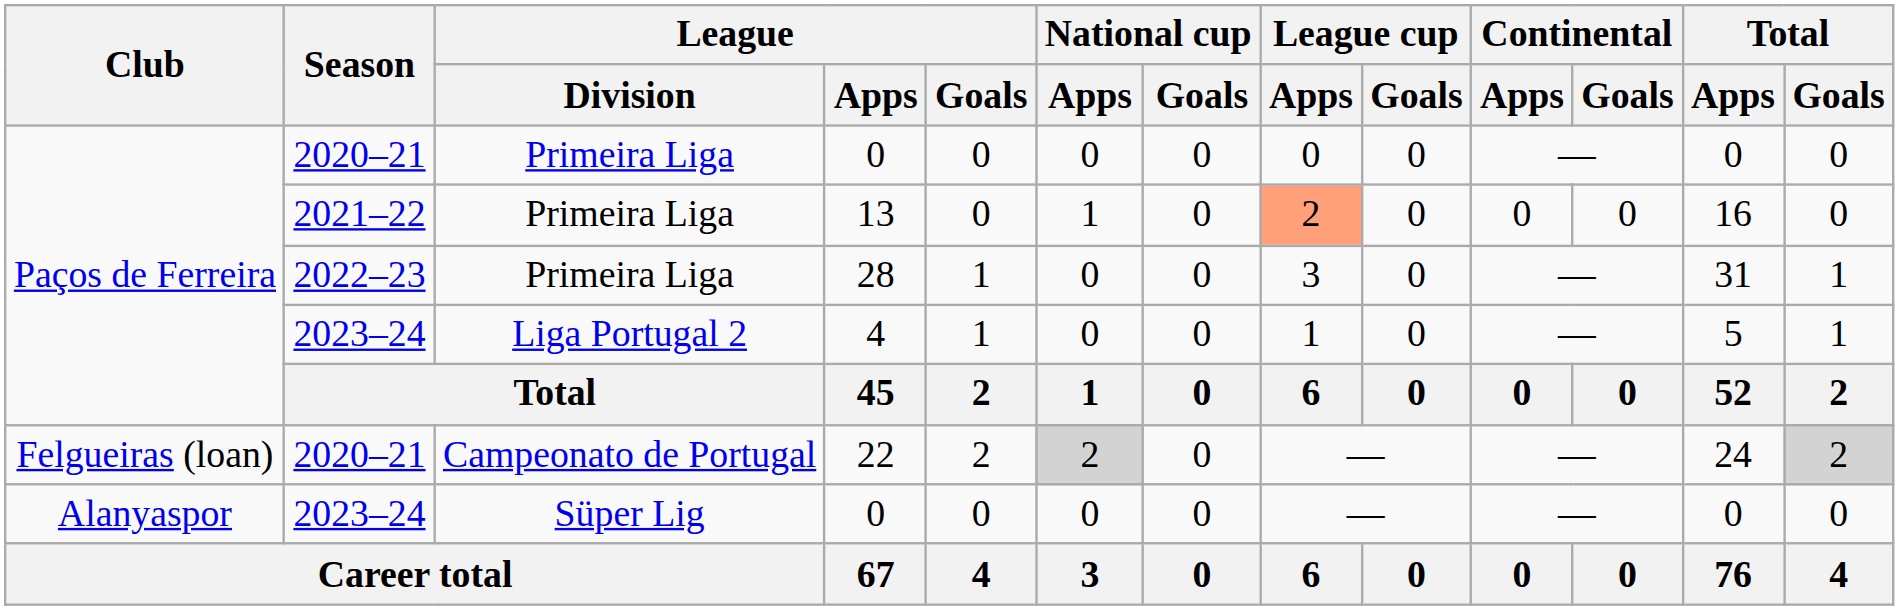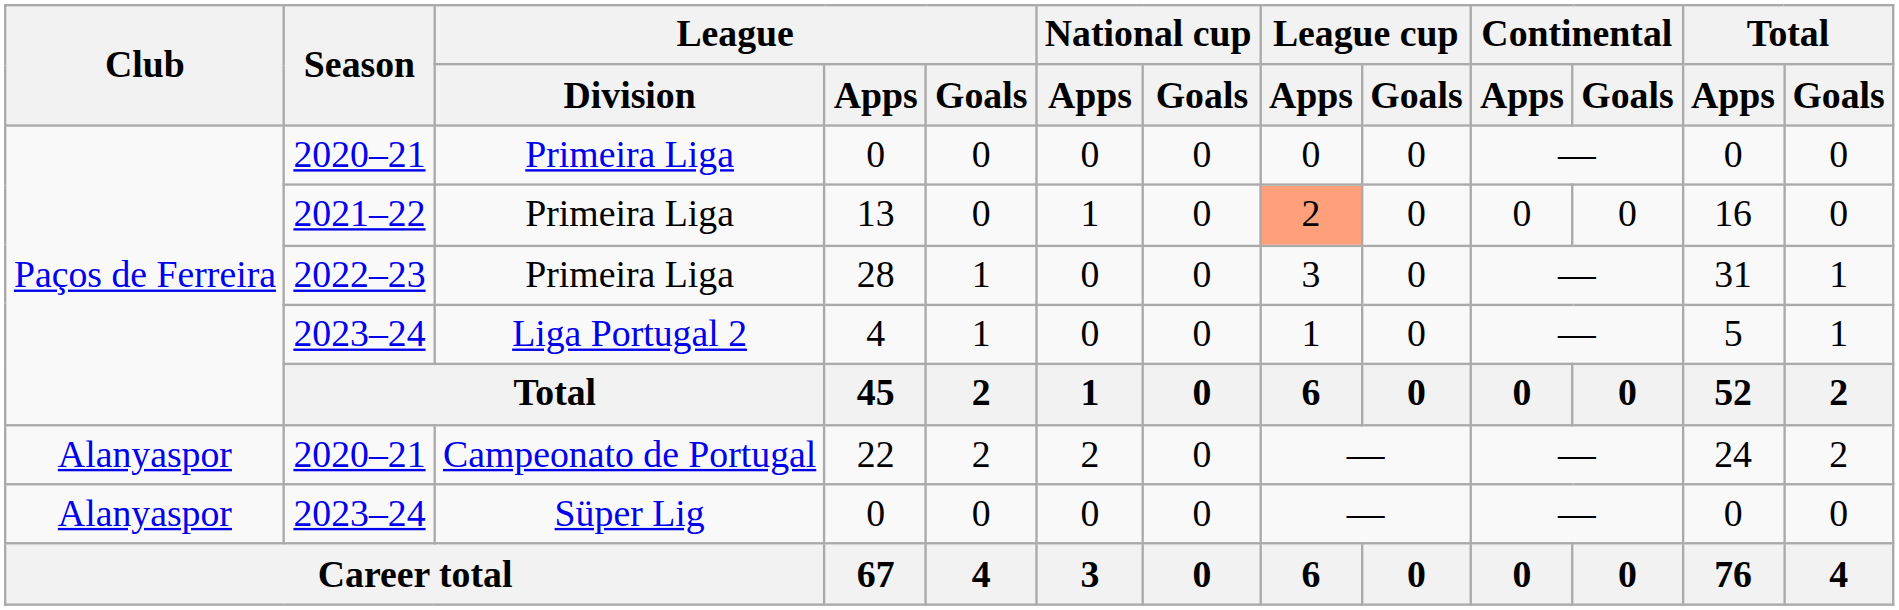22 | Club: Felgueiras (loan) -> Alanyaspor
22 | National cup / Apps: lightgrey background -> no background
22 | Total / Goals: lightgrey background -> no background
